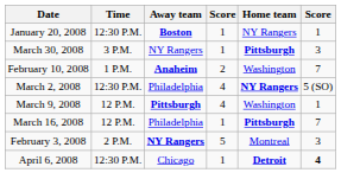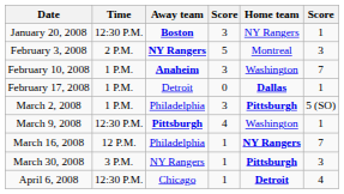January 20, 2008 | column 4: 1 -> 3
rows swapped: February 3, 2008 <-> March 30, 2008
February 10, 2008 | column 4: 2 -> 3
+ row: February 17, 2008 | 1 P.M. | Detroit | 0 | Dallas | 1
March 2, 2008 | Time: 12:30 P.M. -> 1 P.M.
March 2, 2008 | column 4: 4 -> 3
March 2, 2008 | Home team: NY Rangers -> Pittsburgh
March 9, 2008 | Time: 12 P.M. -> 12:30 P.M.
March 16, 2008 | Home team: Pittsburgh -> NY Rangers
April 6, 2008 | column 6: bold -> normal
